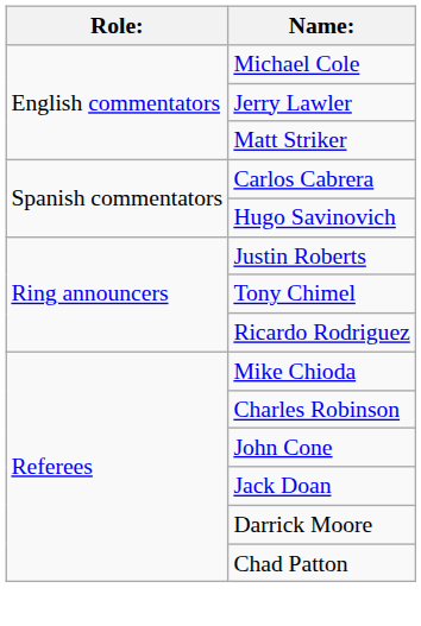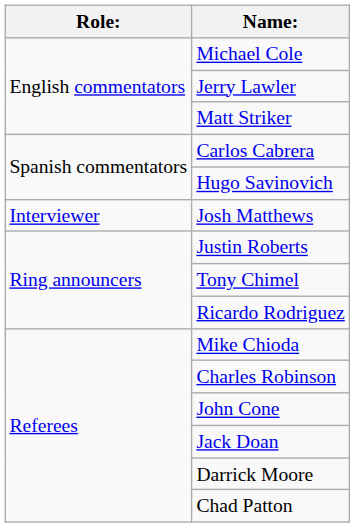+ row: Interviewer | Josh Matthews
